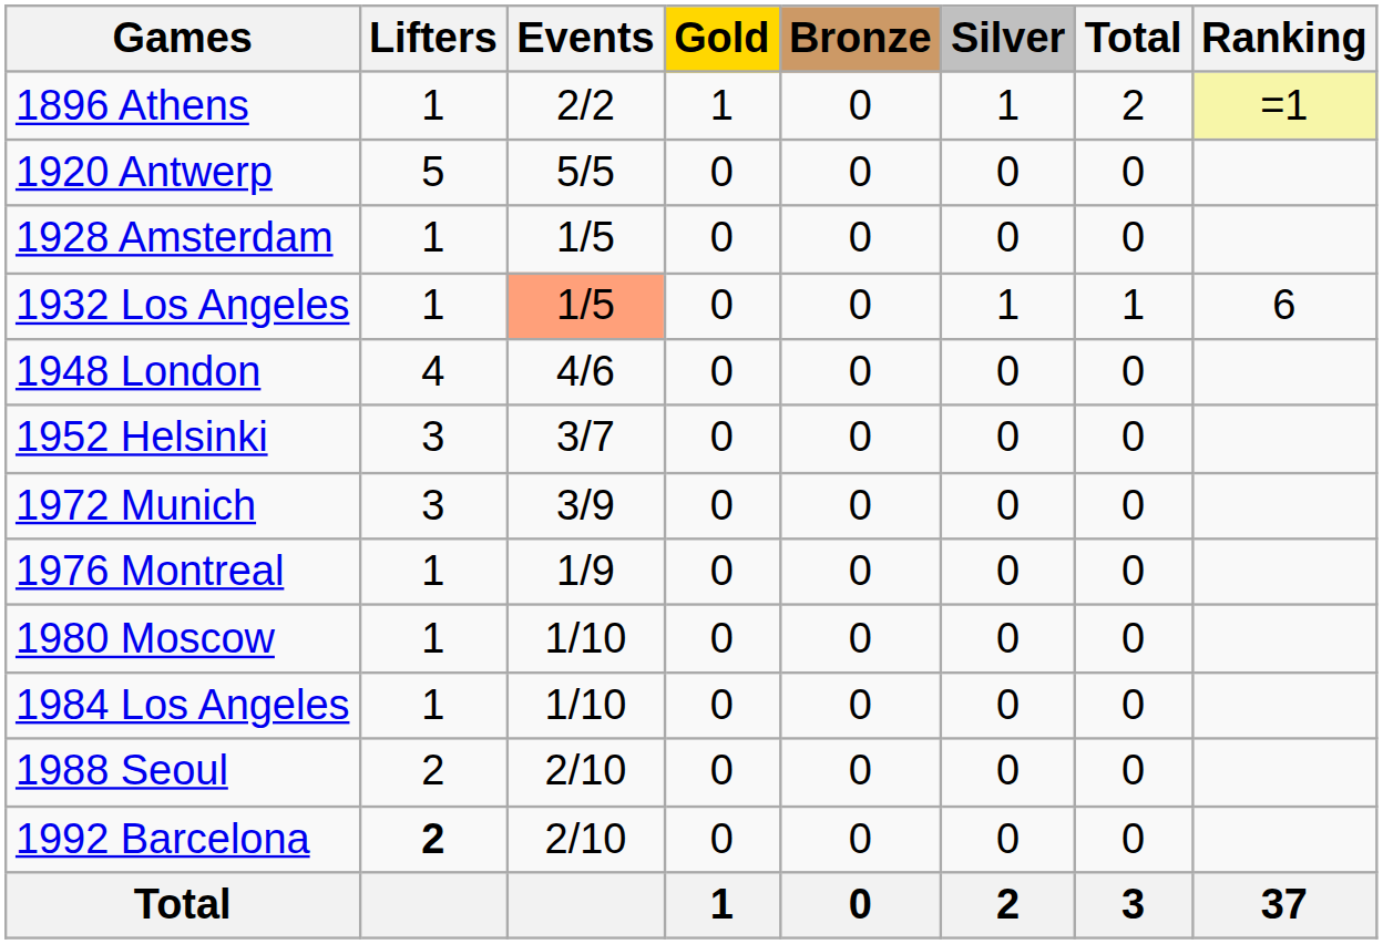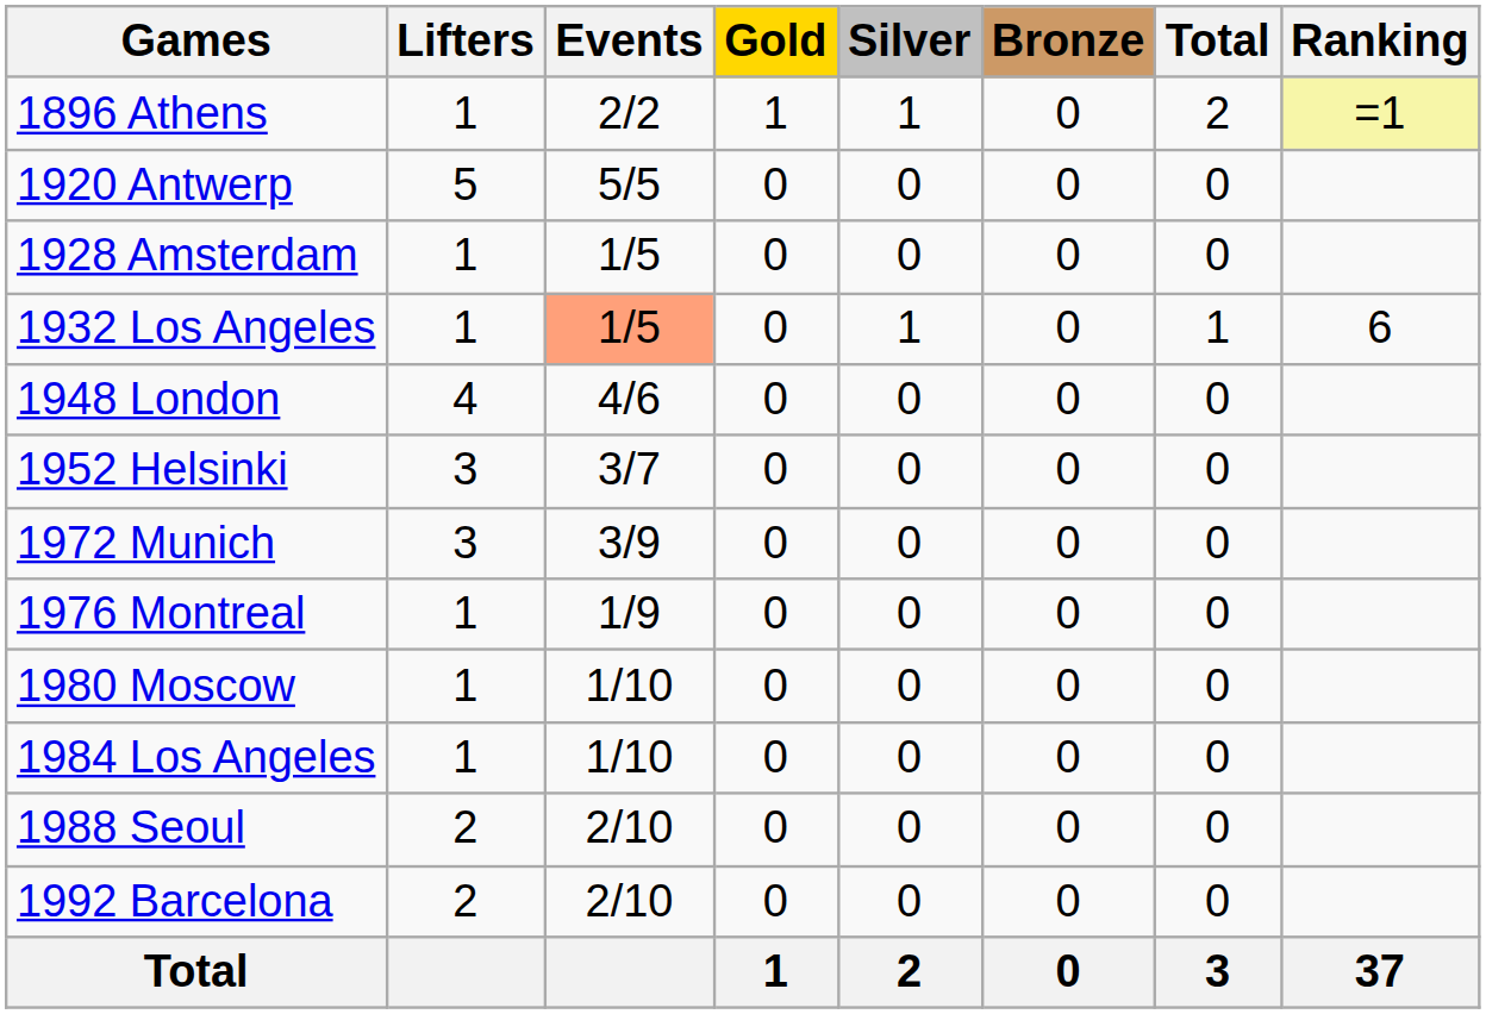columns swapped: Silver <-> Bronze
1992 Barcelona | Lifters: bold -> normal
